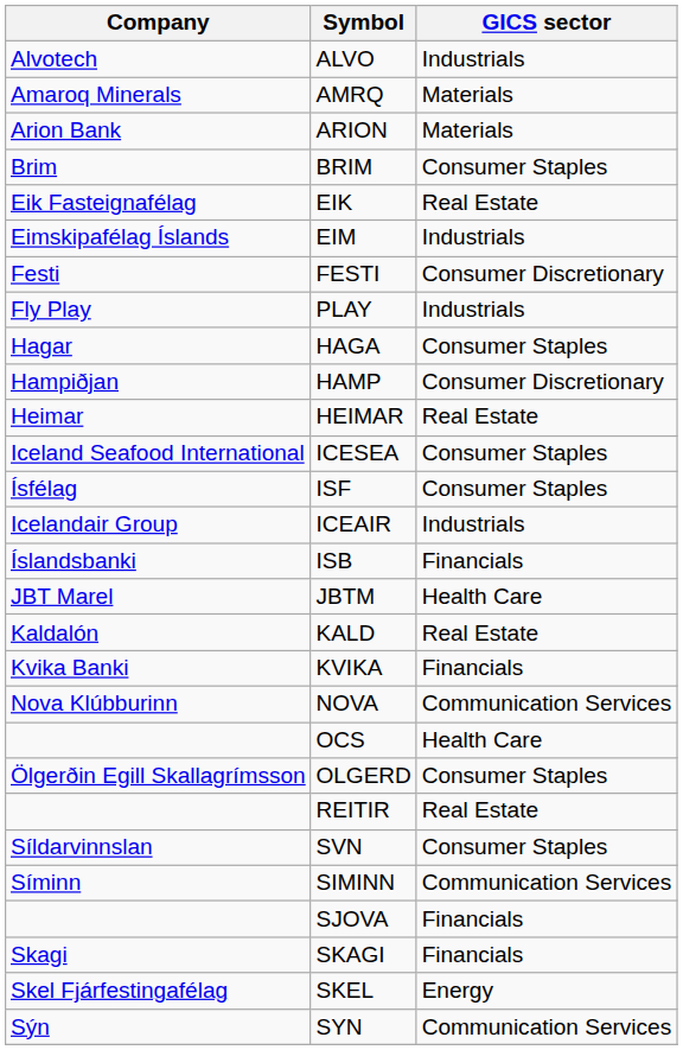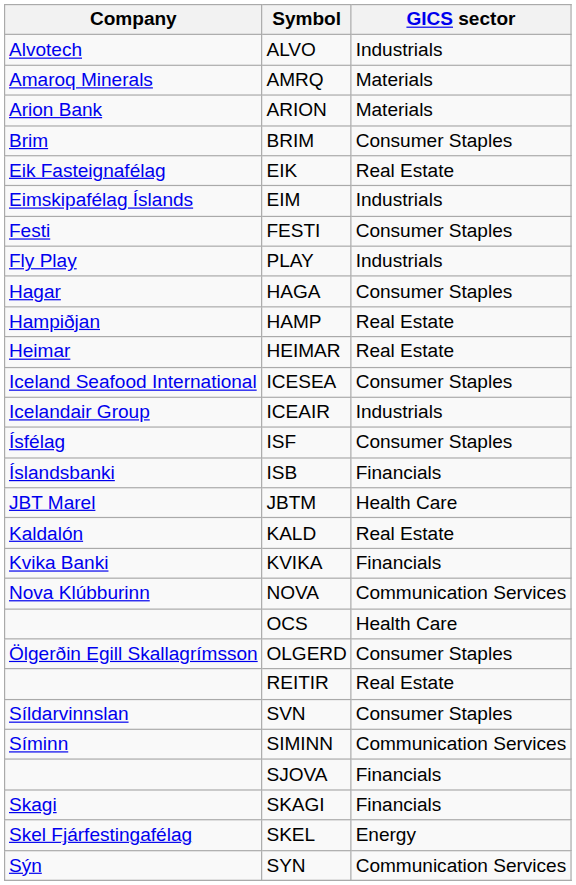FESTI | GICS sector: Consumer Discretionary -> Consumer Staples
HAMP | GICS sector: Consumer Discretionary -> Real Estate
rows swapped: ICEAIR <-> ISF
